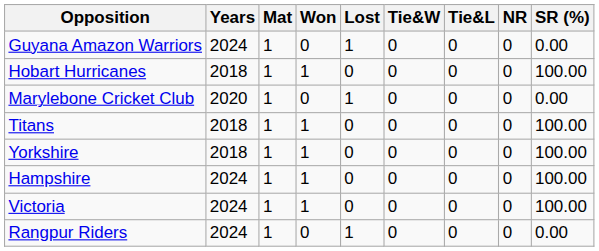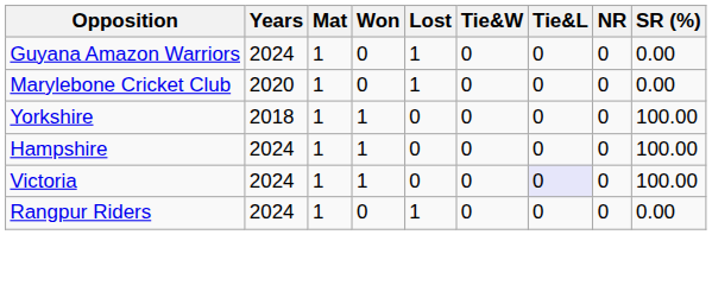- row: Hobart Hurricanes | 2018 | 1 | 1 | 0 | 0 | 0 | 0 | 100.00
- row: Titans | 2018 | 1 | 1 | 0 | 0 | 0 | 0 | 100.00
Victoria | Tie&L: no background -> lavender background
